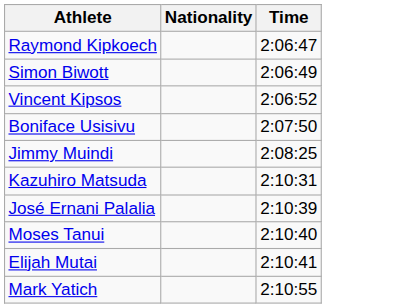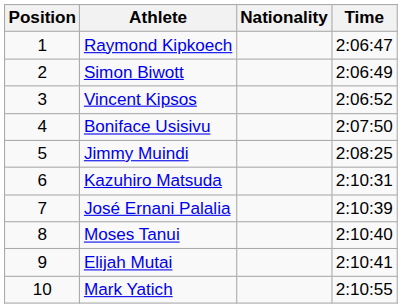+ column: Position | 1 | 2 | 3 | 4 | 5 | 6 | 7 | 8 | 9 | 10
